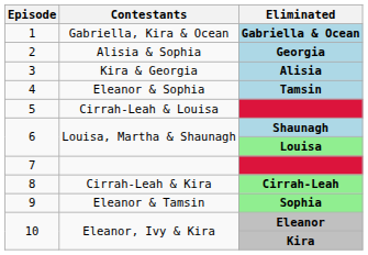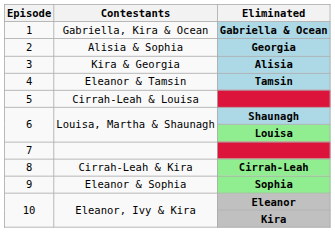Tamsin | Contestants: Eleanor & Sophia -> Eleanor & Tamsin
Sophia | Contestants: Eleanor & Tamsin -> Eleanor & Sophia
